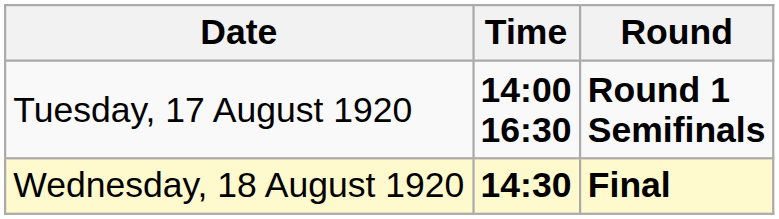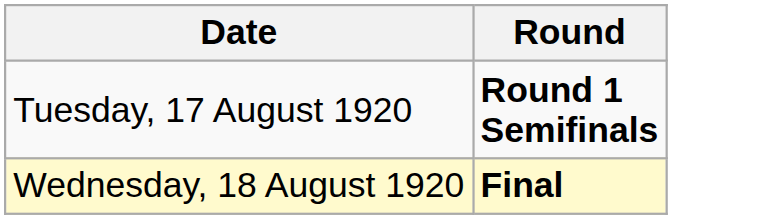- column: Time | 14:00 16:30 | 14:30
